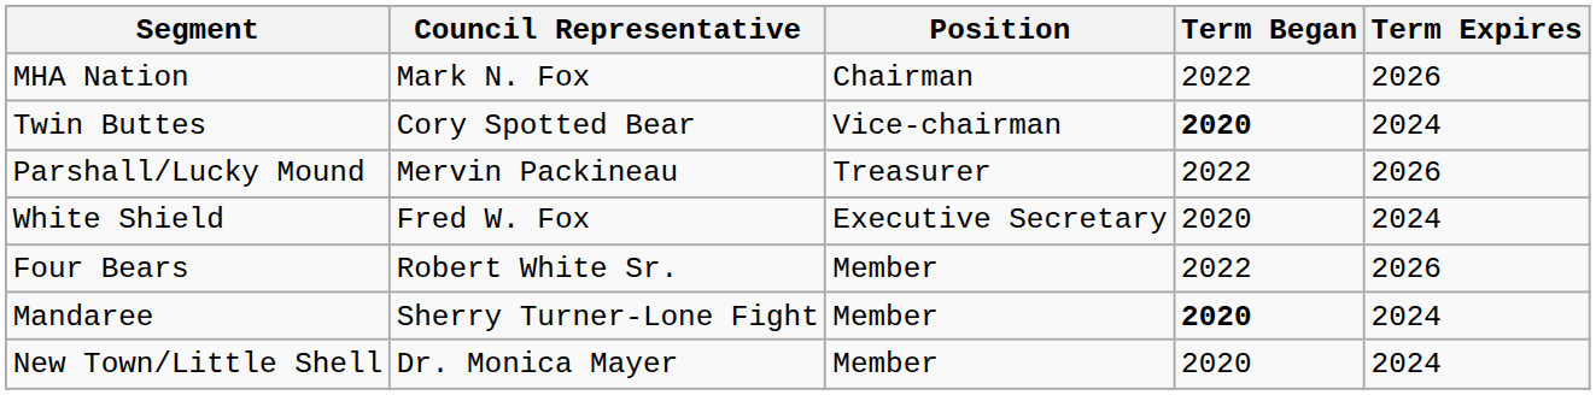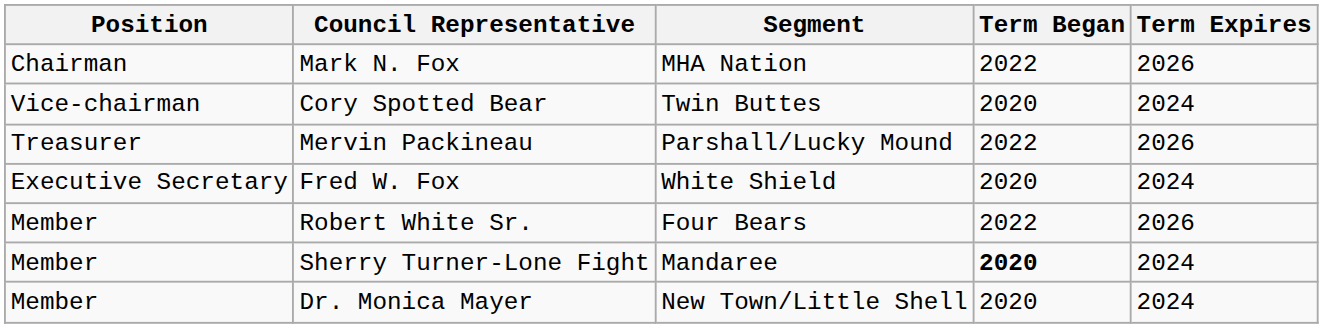columns swapped: Position <-> Segment
Cory Spotted Bear | Term Began: bold -> normal
